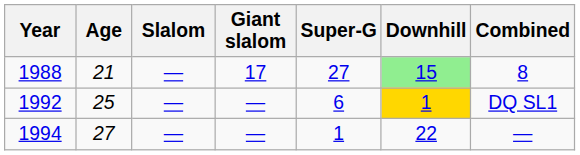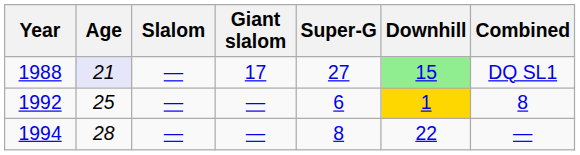1988 | Age: no background -> lavender background
1988 | Combined: 8 -> DQ SL1
1992 | Combined: DQ SL1 -> 8
1994 | Age: 27 -> 28
1994 | Super-G: 1 -> 8
